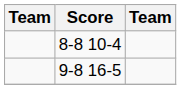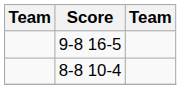rows swapped: 8-8 10-4 <-> 9-8 16-5
